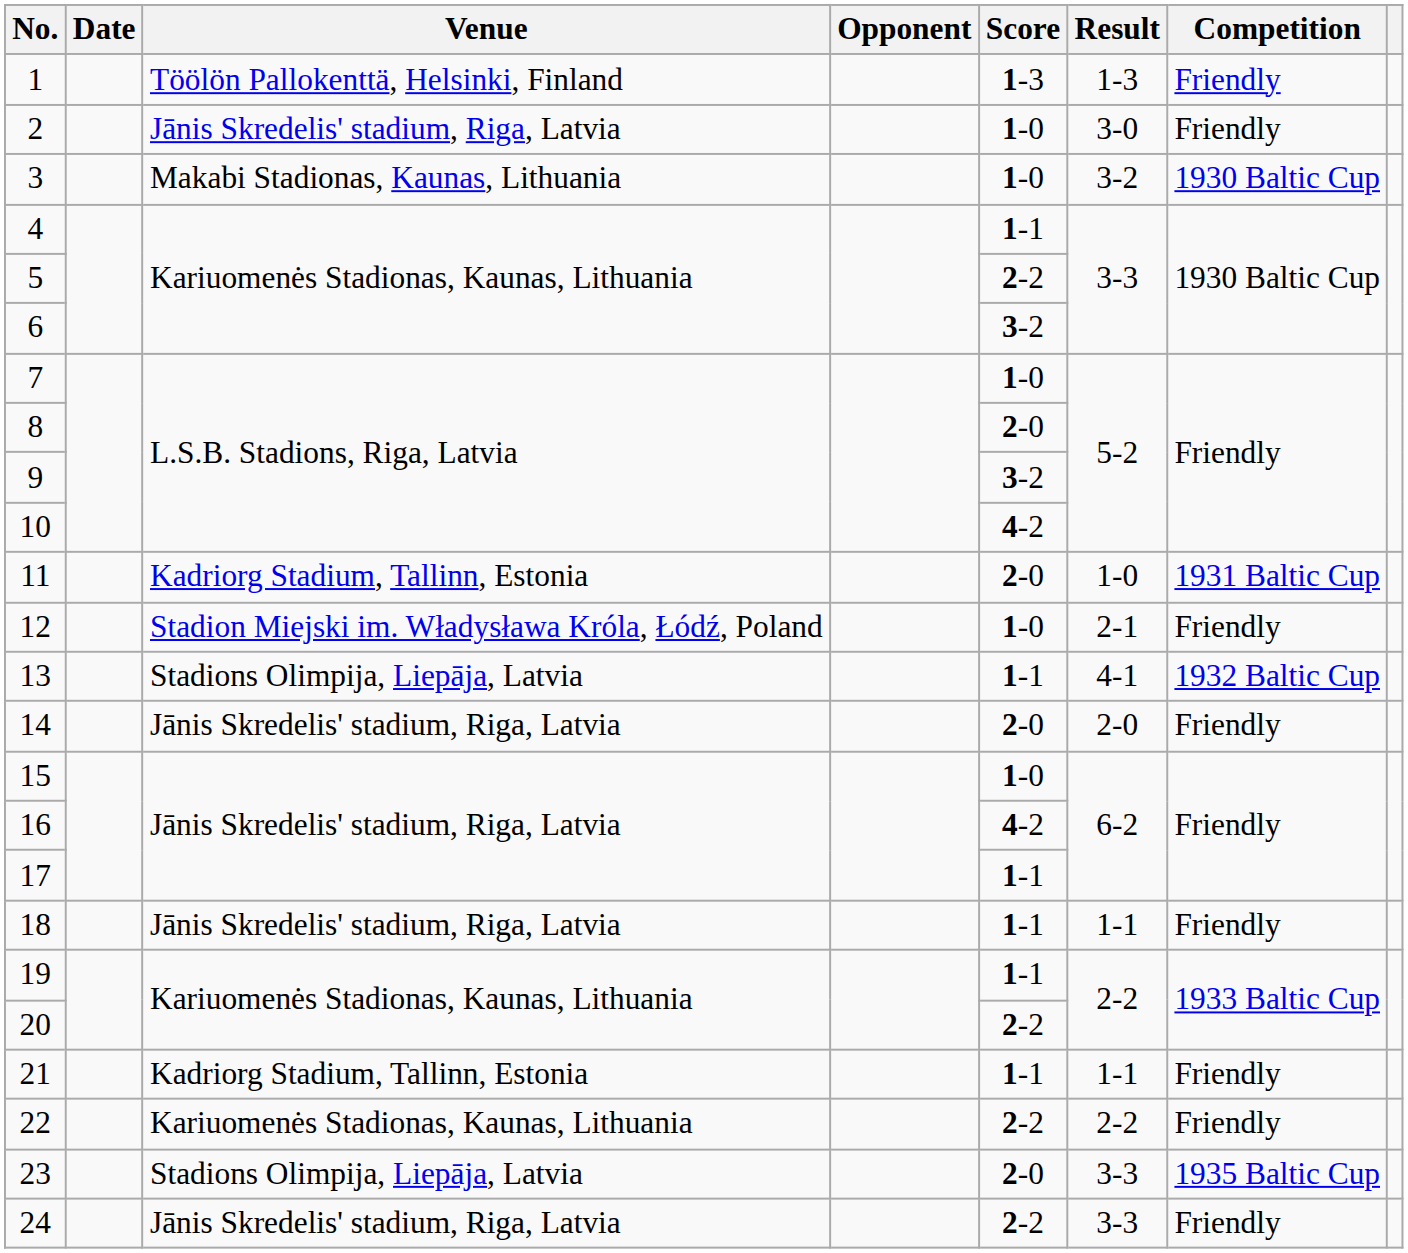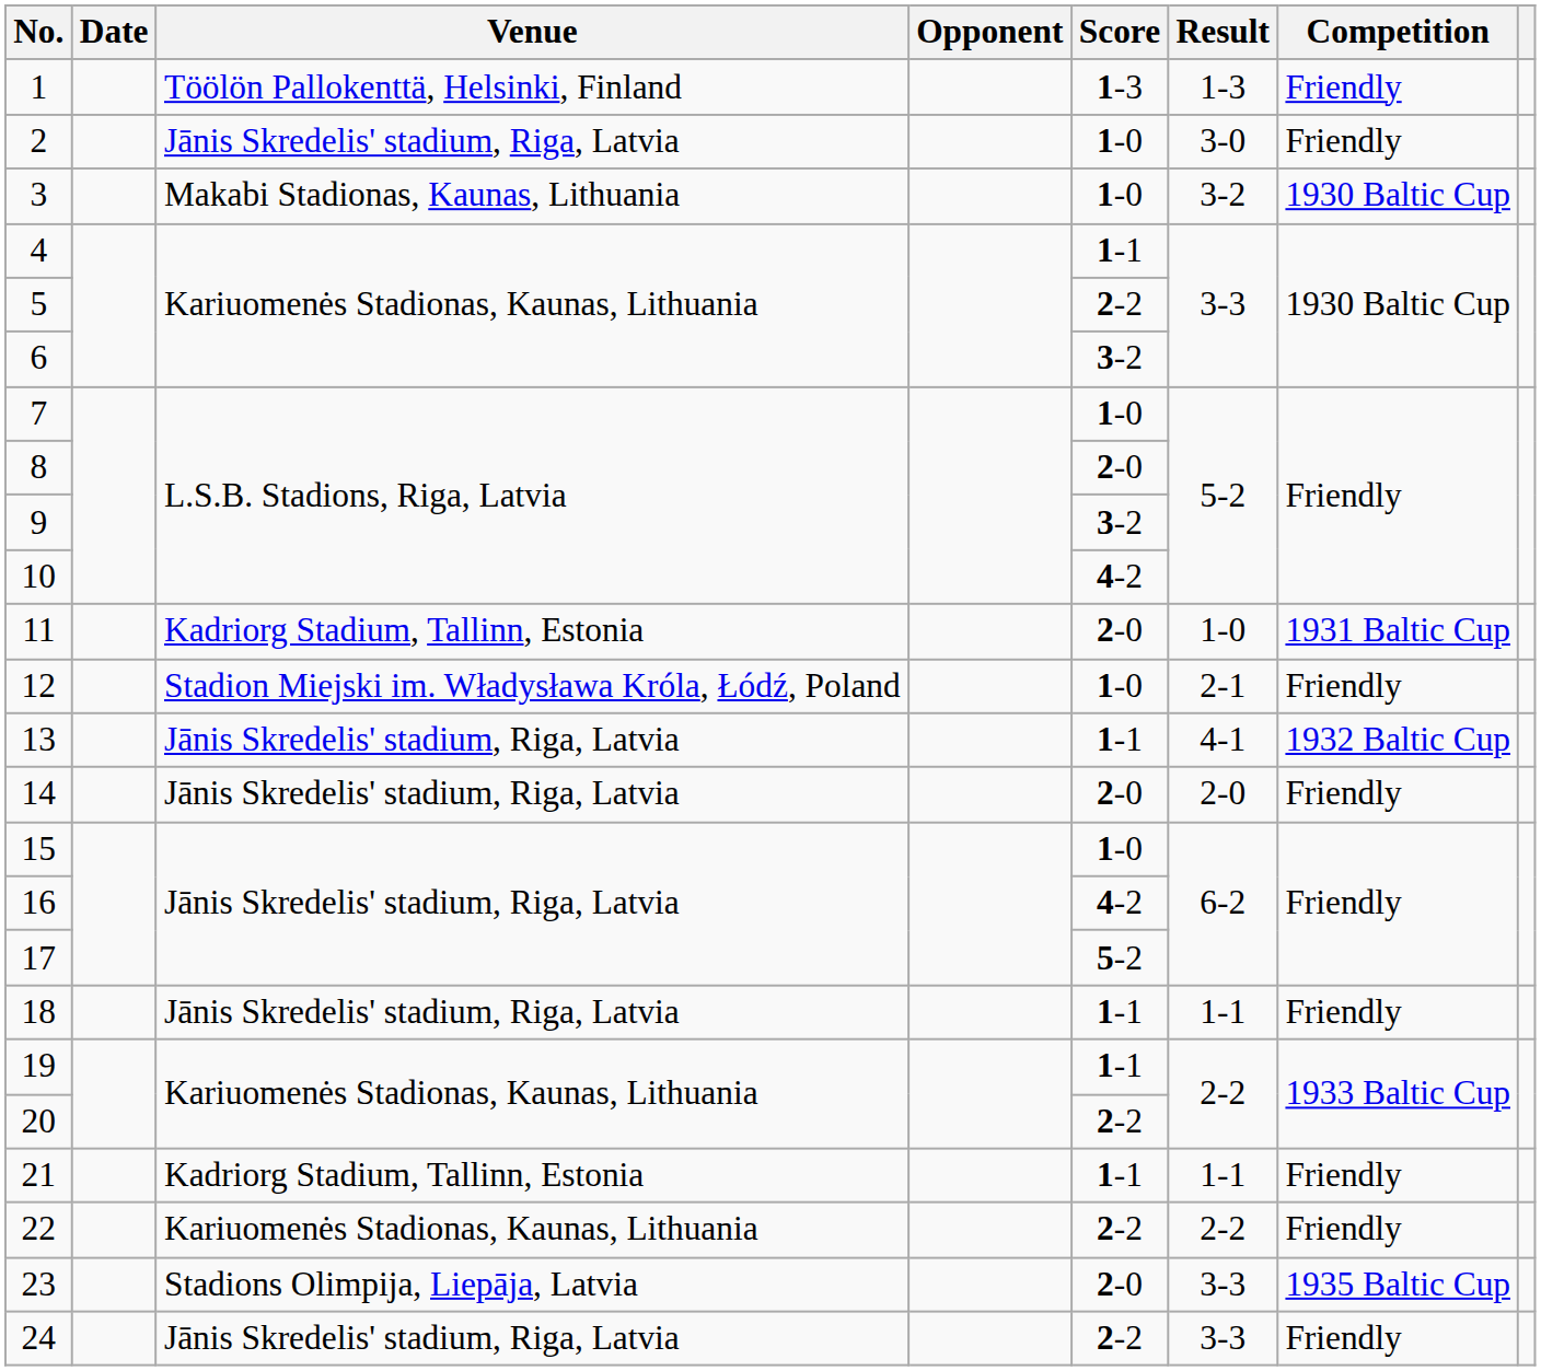13 | Venue: Stadions Olimpija, Liepāja, Latvia -> Jānis Skredelis' stadium, Riga, Latvia
17 | Score: 1-1 -> 5-2
